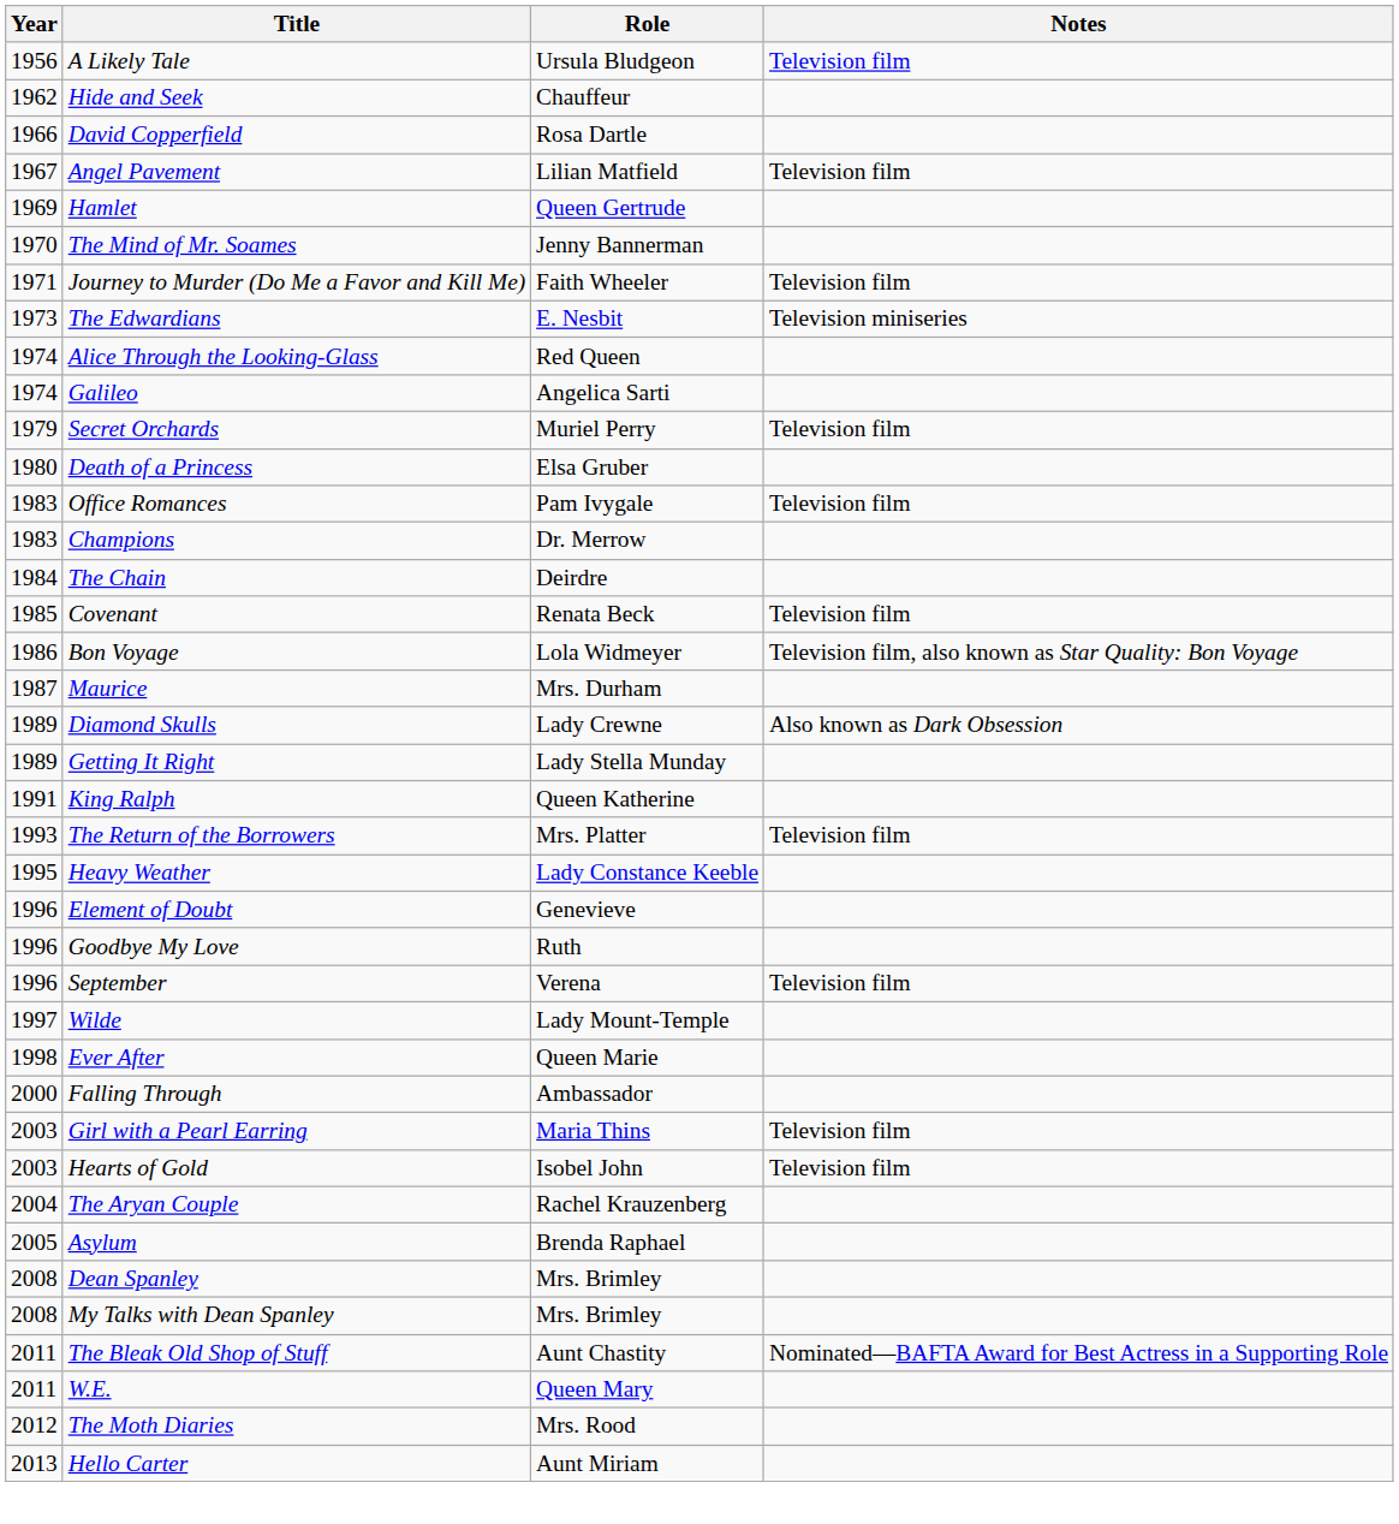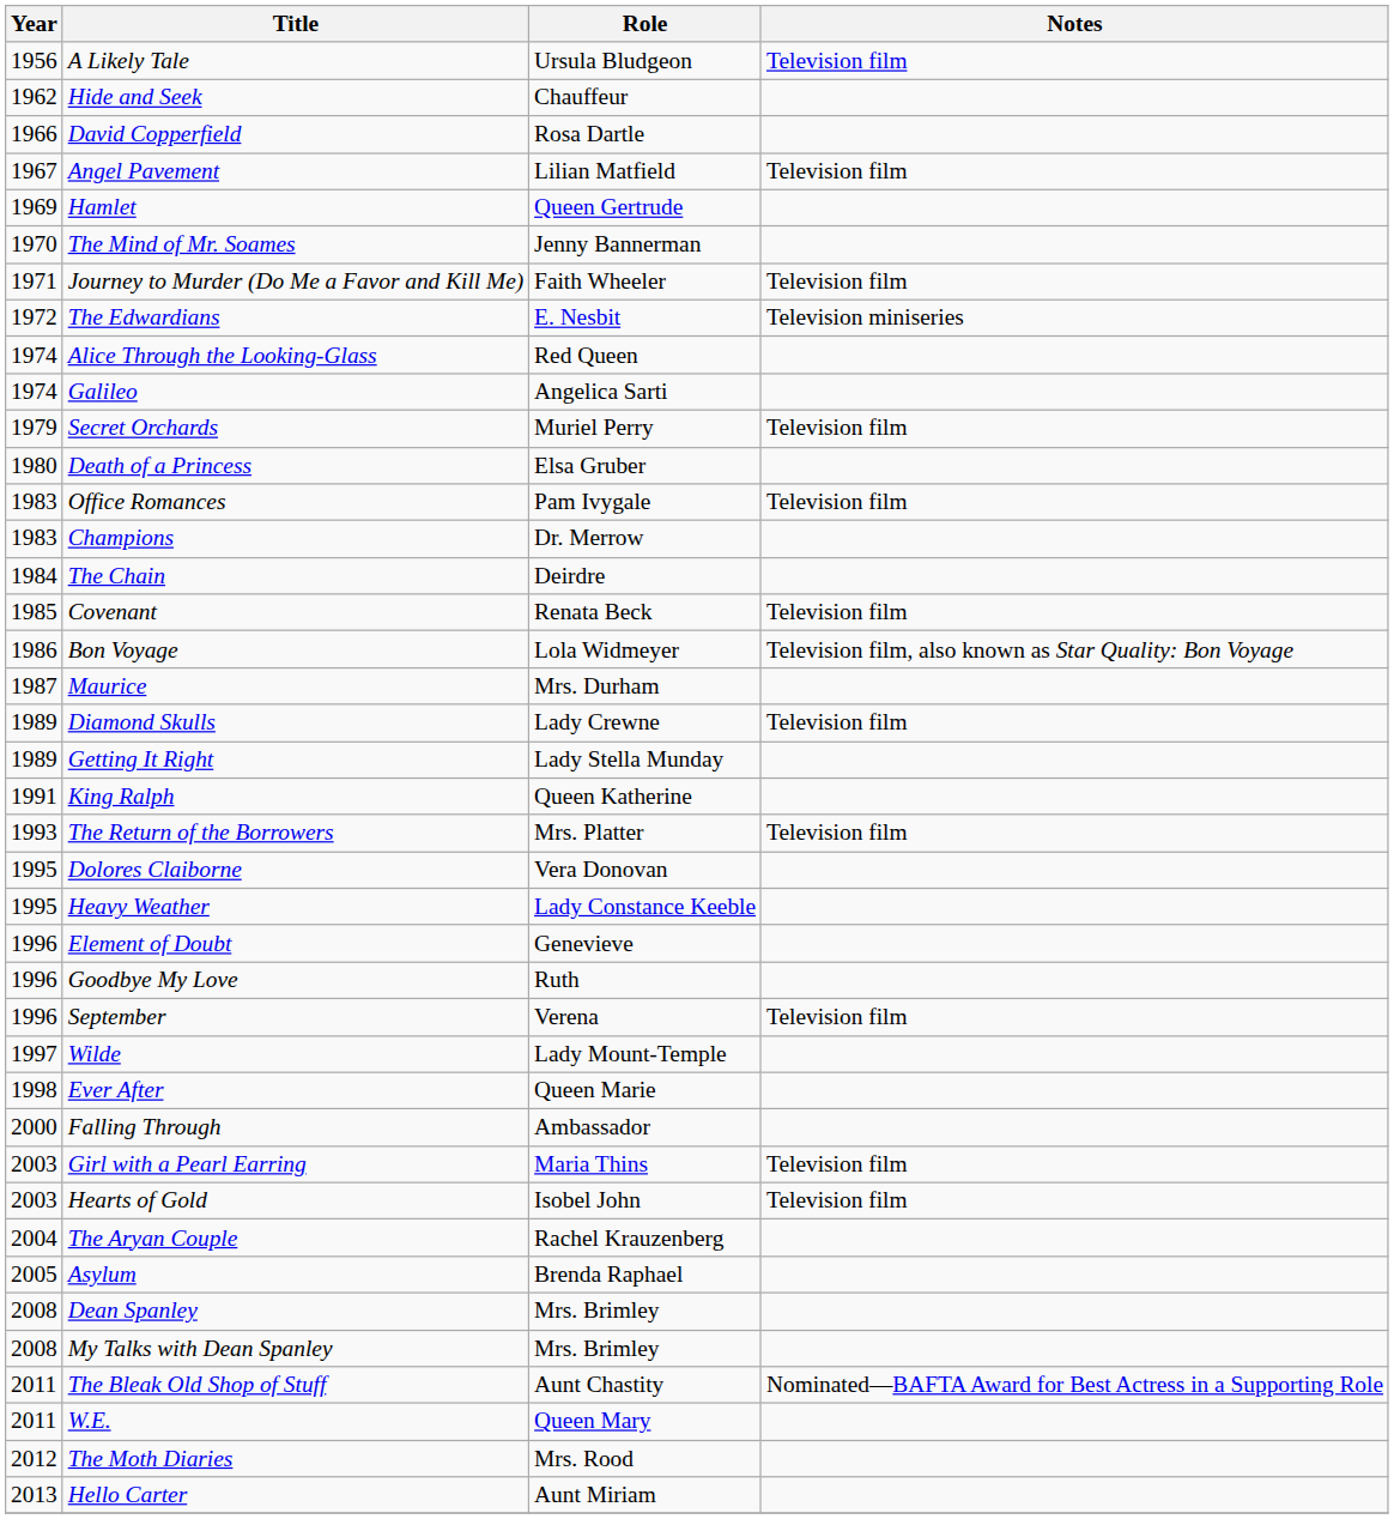The Edwardians | Year: 1973 -> 1972
Diamond Skulls | Notes: Also known as Dark Obsession -> Television film
+ row: 1995 | Dolores Claiborne | Vera Donovan
